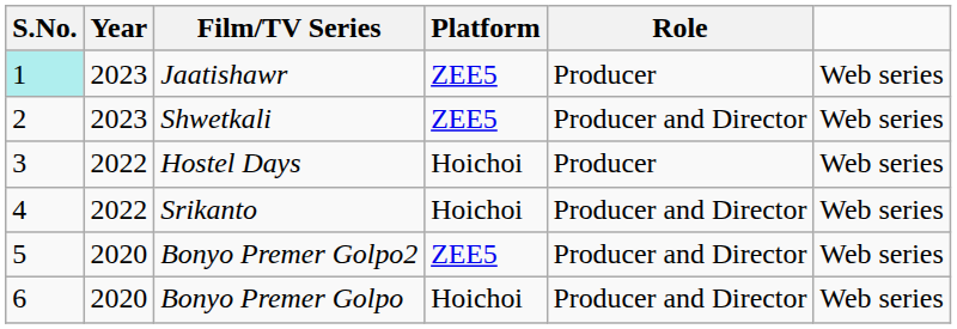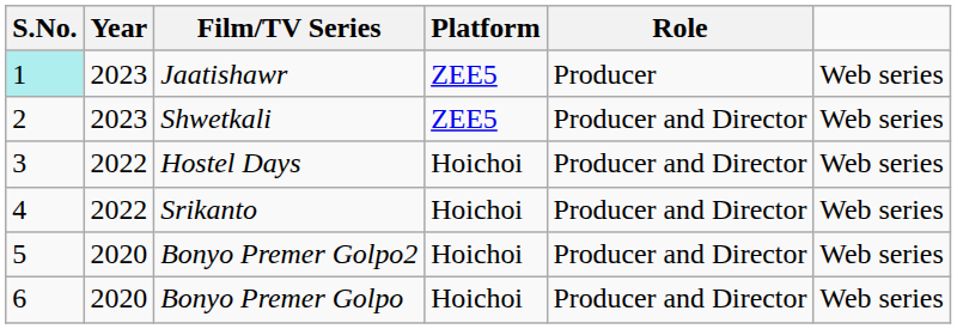Hostel Days | Role: Producer -> Producer and Director
Bonyo Premer Golpo2 | Platform: ZEE5 -> Hoichoi
